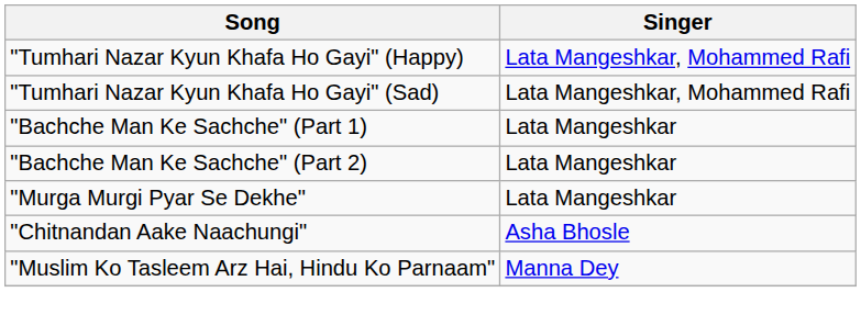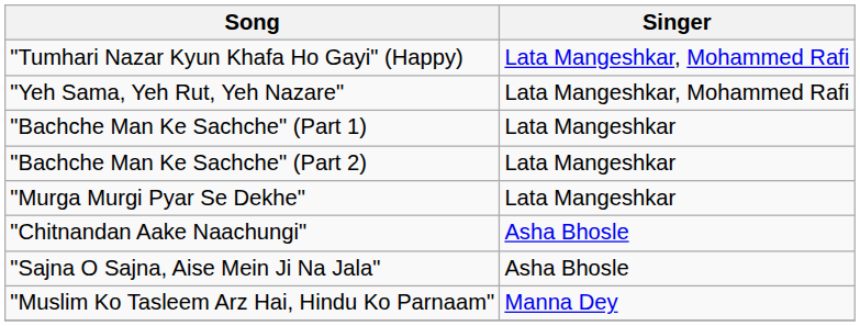- row: "Tumhari Nazar Kyun Khafa Ho Gayi" (Sad) | Lata Mangeshkar, Mohammed Rafi
+ row: "Yeh Sama, Yeh Rut, Yeh Nazare" | Lata Mangeshkar, Mohammed Rafi
+ row: "Sajna O Sajna, Aise Mein Ji Na Jala" | Asha Bhosle
